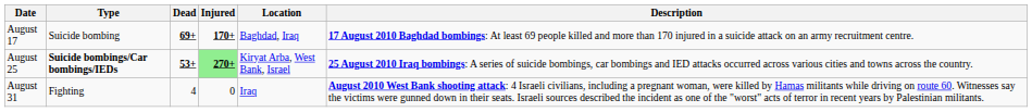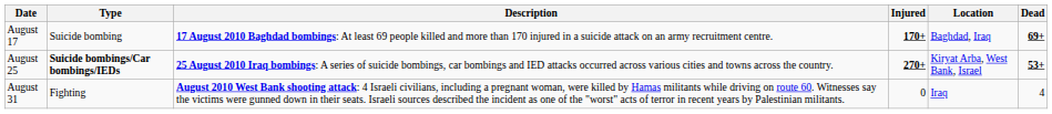columns swapped: Dead <-> Description
August 25 | Injured: lightgreen background -> no background
